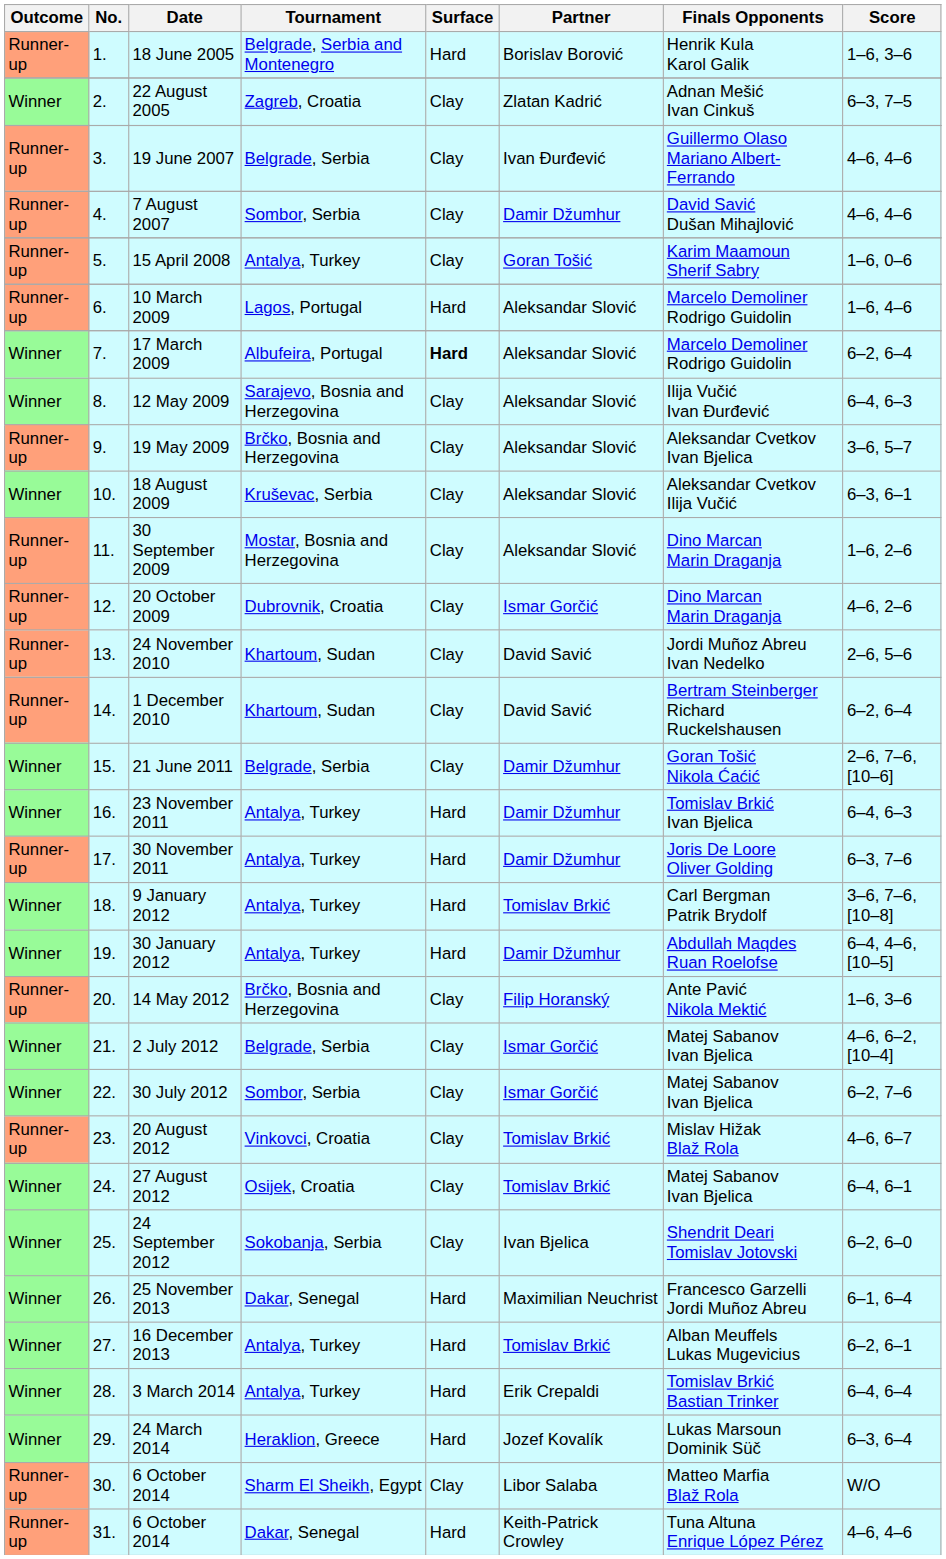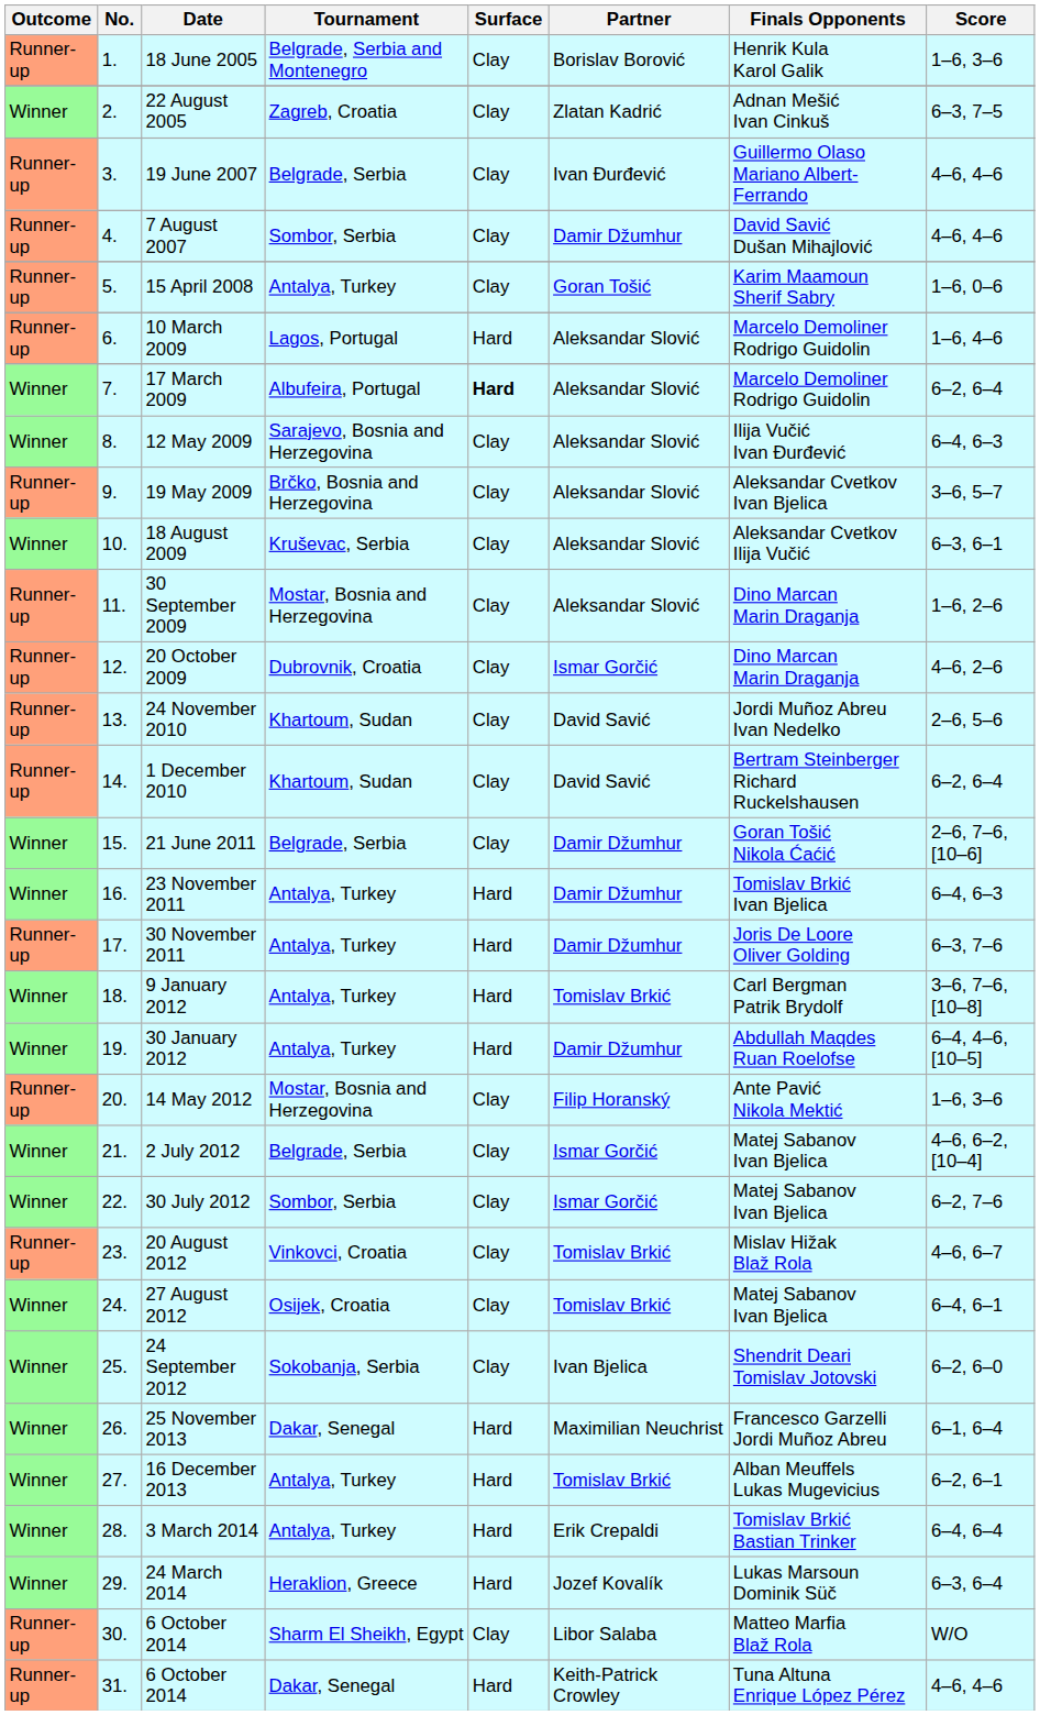18 June 2005 | Surface: Hard -> Clay
14 May 2012 | Tournament: Brčko, Bosnia and Herzegovina -> Mostar, Bosnia and Herzegovina
